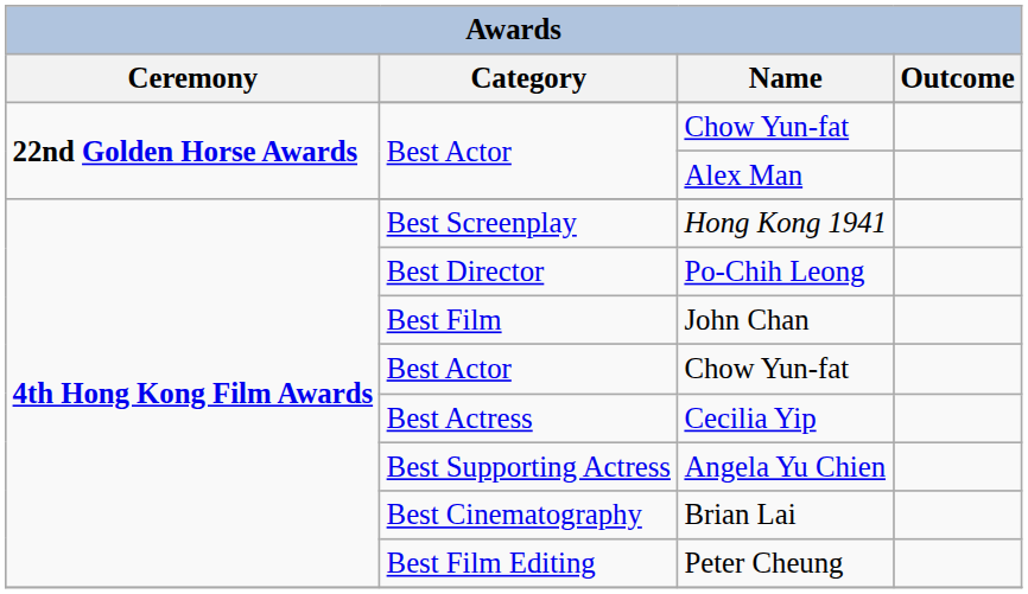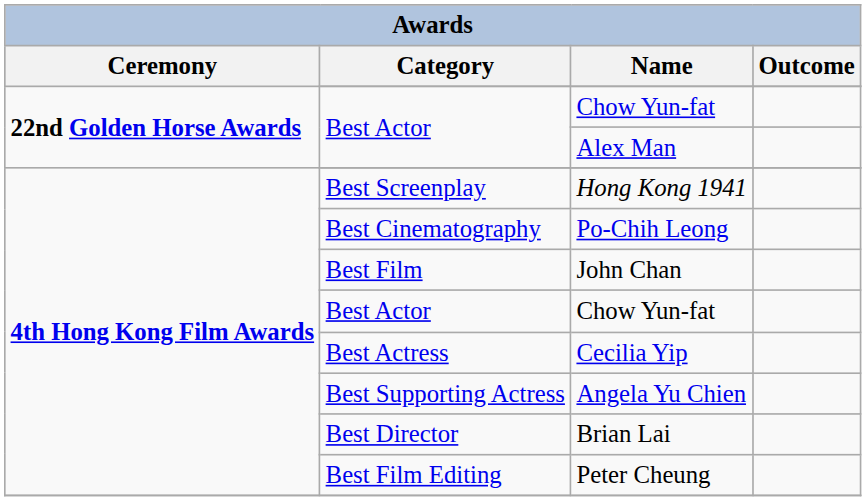Po-Chih Leong | Category: Best Director -> Best Cinematography
Brian Lai | Category: Best Cinematography -> Best Director
